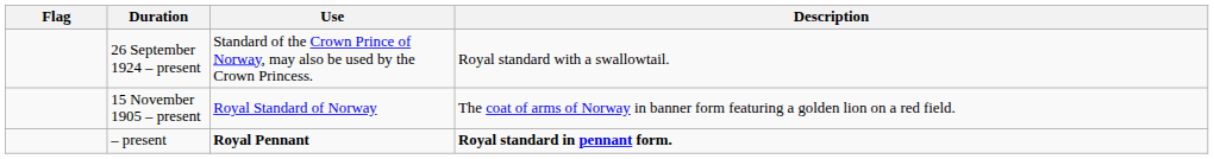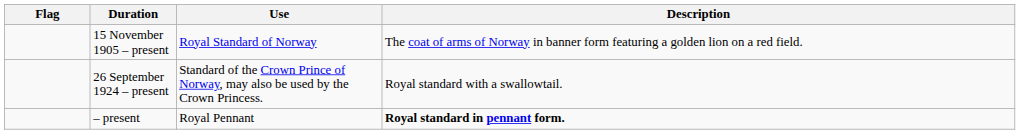rows swapped: 15 November 1905 – present <-> 26 September 1924 – present
– present | Use: bold -> normal
